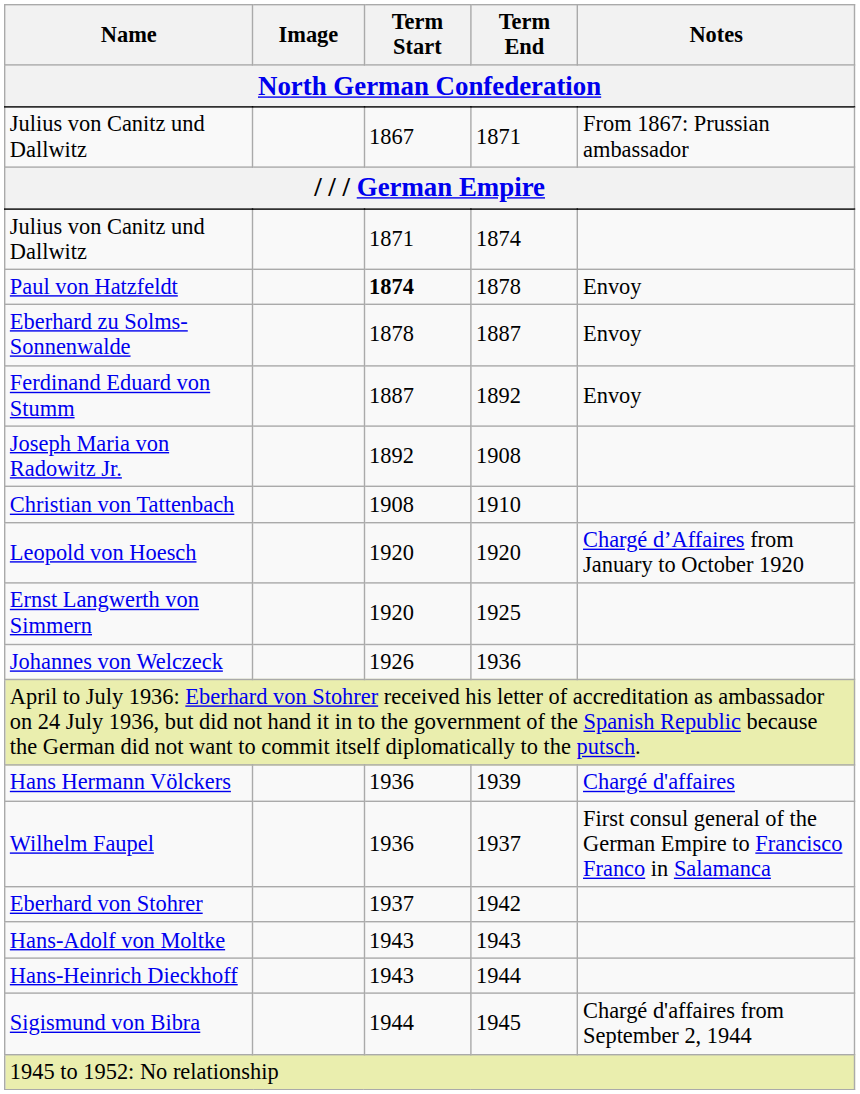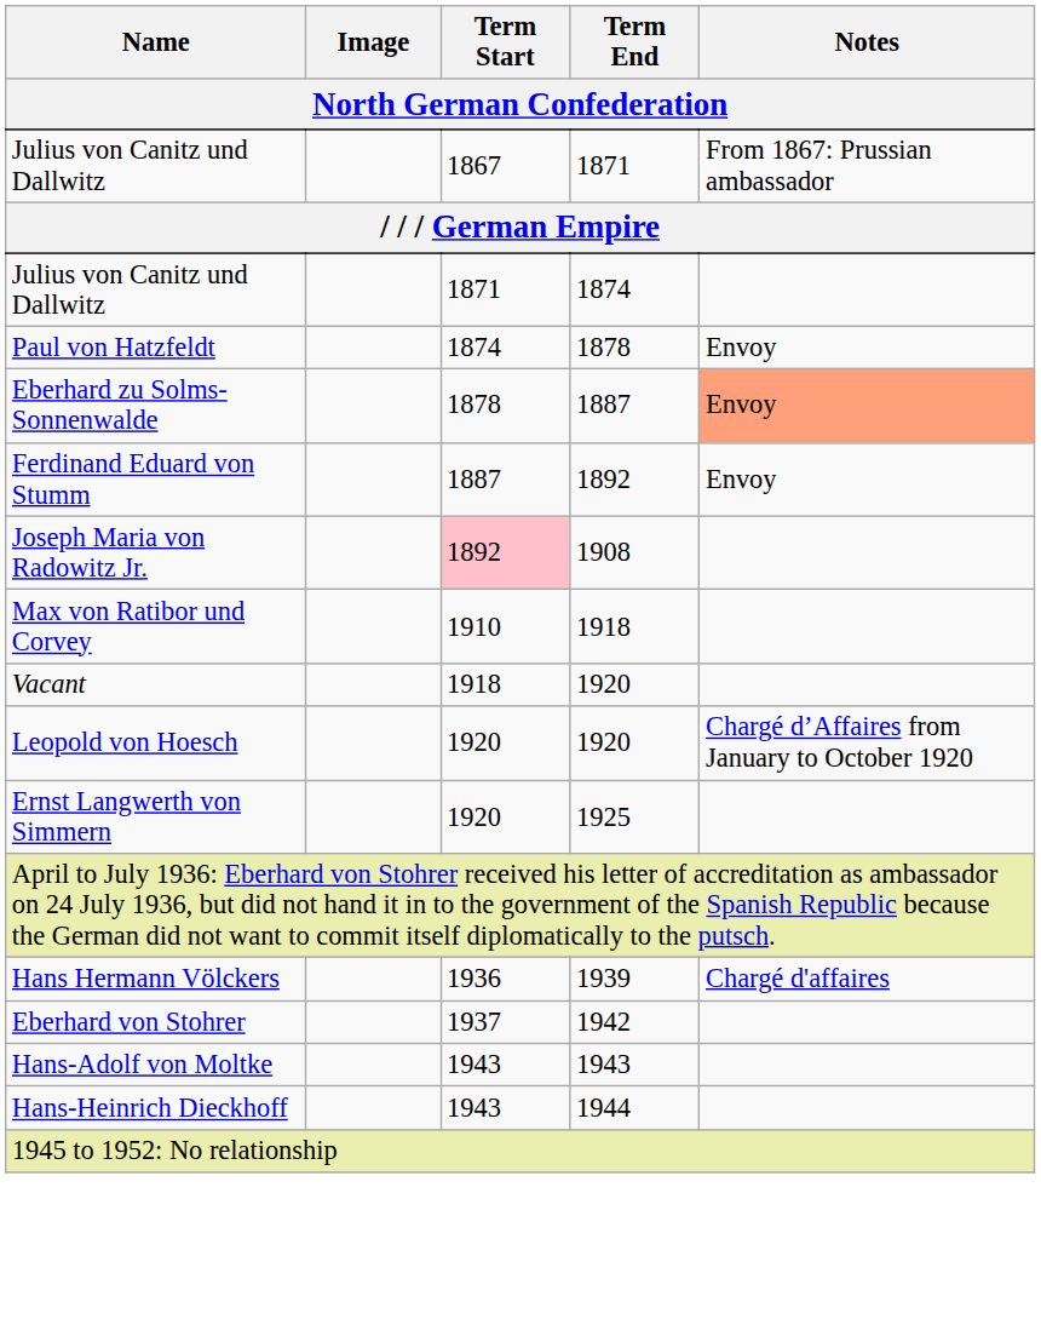Paul von Hatzfeldt | Term Start: bold -> normal
Eberhard zu Solms-Sonnenwalde | Notes: no background -> lightsalmon background
Joseph Maria von Radowitz Jr. | Term Start: no background -> pink background
- row: Christian von Tattenbach | 1908 | 1910
+ row: Max von Ratibor und Corvey | 1910 | 1918
+ row: Vacant | 1918 | 1920
- row: Johannes von Welczeck | 1926 | 1936
- row: Wilhelm Faupel | 1936 | 1937 | First consul general of the German Empire to Francisco Franco in Salamanca
- row: Sigismund von Bibra | 1944 | 1945 | Chargé d'affaires from September 2, 1944
